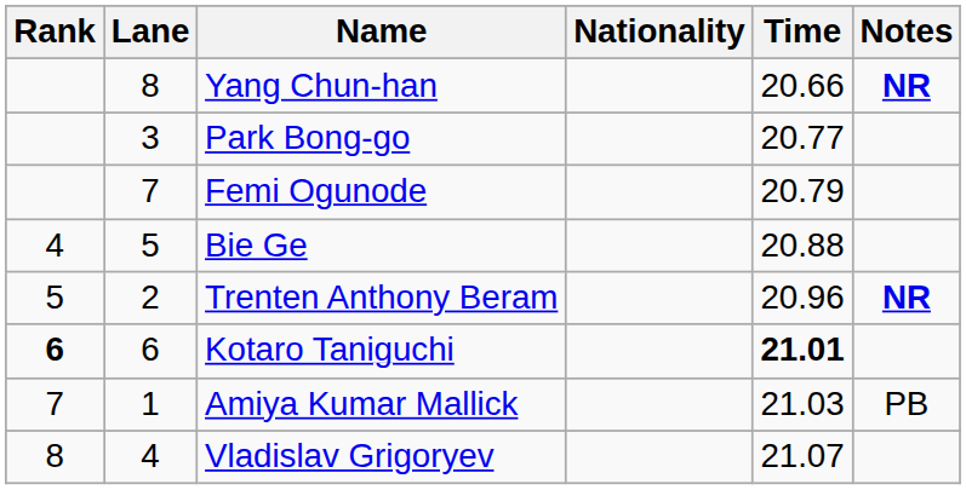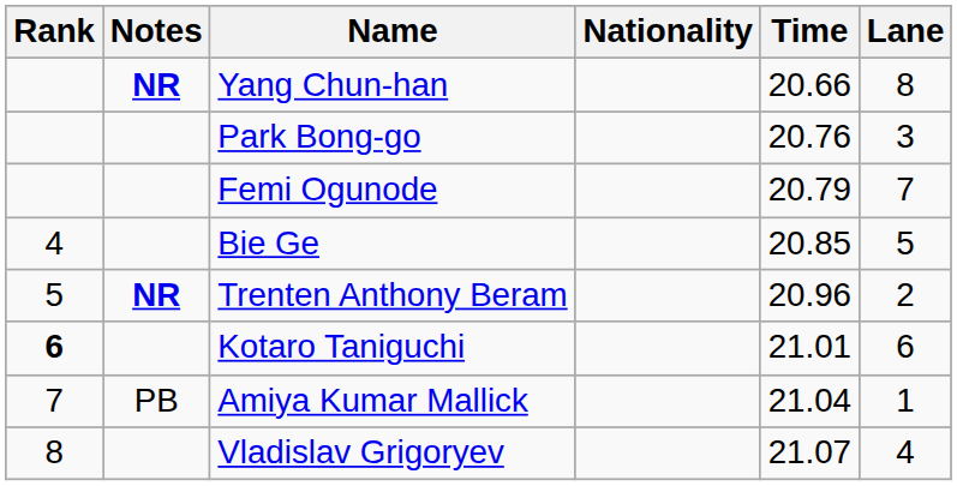columns swapped: Lane <-> Notes
Park Bong-go | Time: 20.77 -> 20.76
Bie Ge | Time: 20.88 -> 20.85
Kotaro Taniguchi | Time: bold -> normal
Amiya Kumar Mallick | Time: 21.03 -> 21.04
